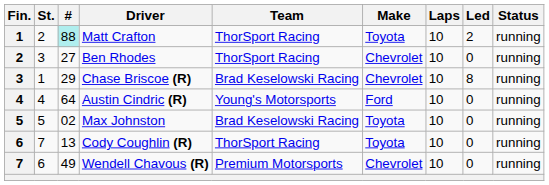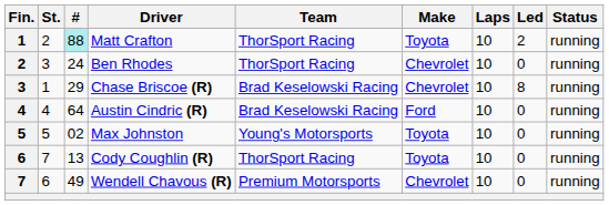Ben Rhodes | #: 27 -> 24
Austin Cindric (R) | Team: Young's Motorsports -> Brad Keselowski Racing
Max Johnston | Team: Brad Keselowski Racing -> Young's Motorsports
